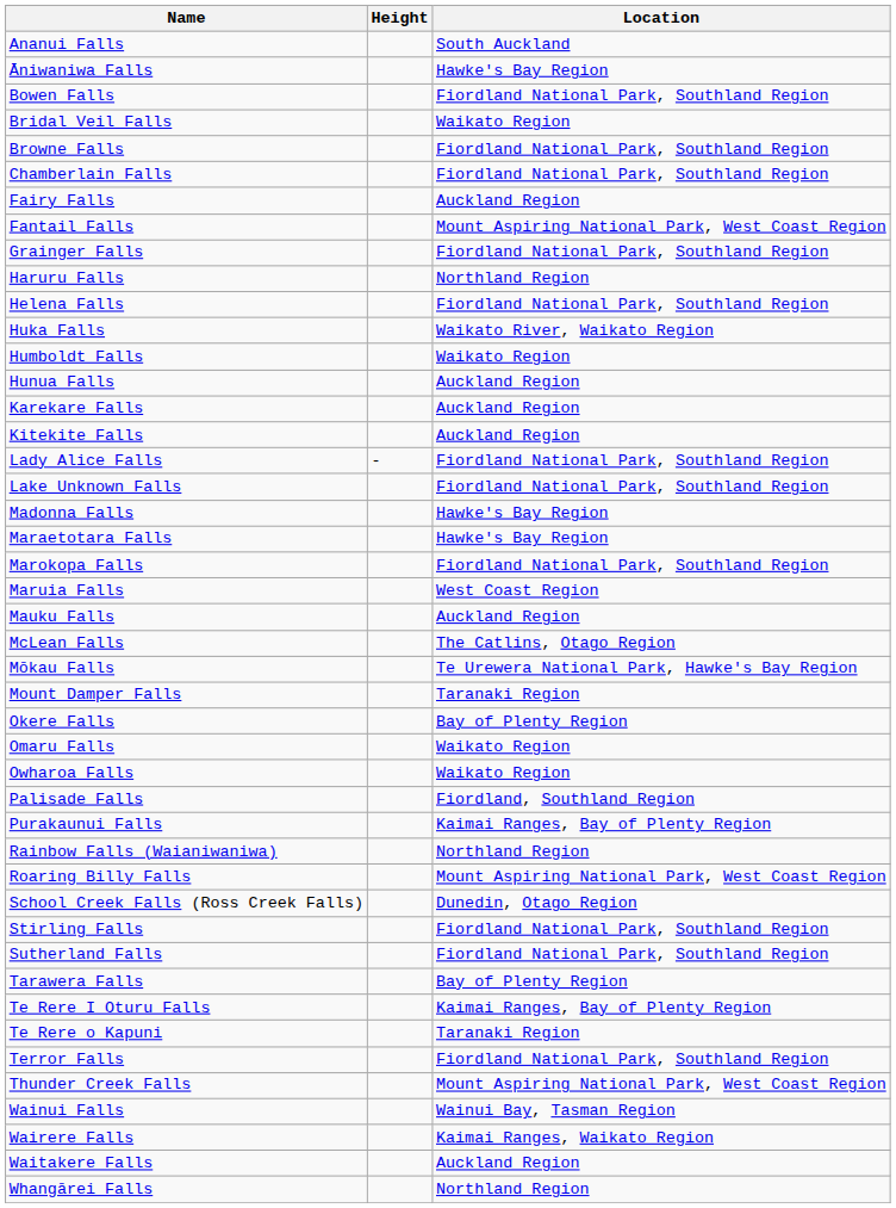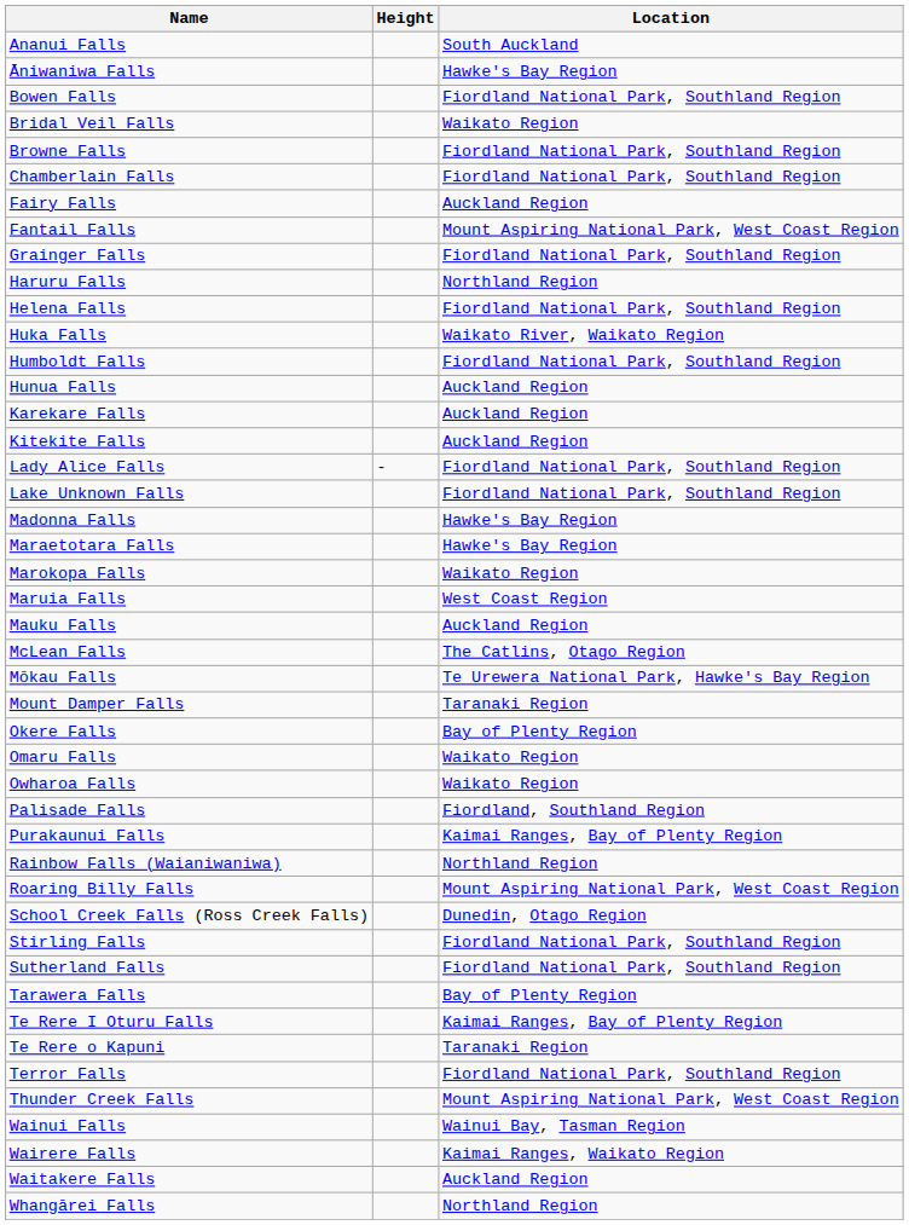Humboldt Falls | Location: Waikato Region -> Fiordland National Park, Southland Region
Marokopa Falls | Location: Fiordland National Park, Southland Region -> Waikato Region
